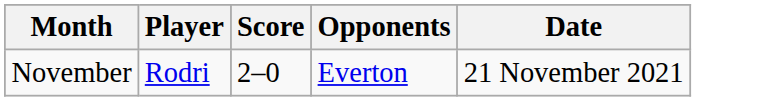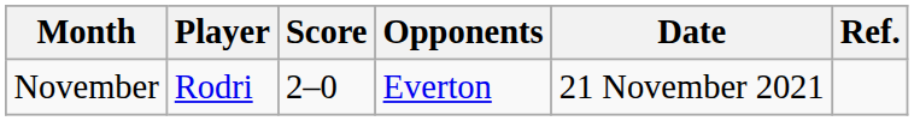+ column: Ref.
